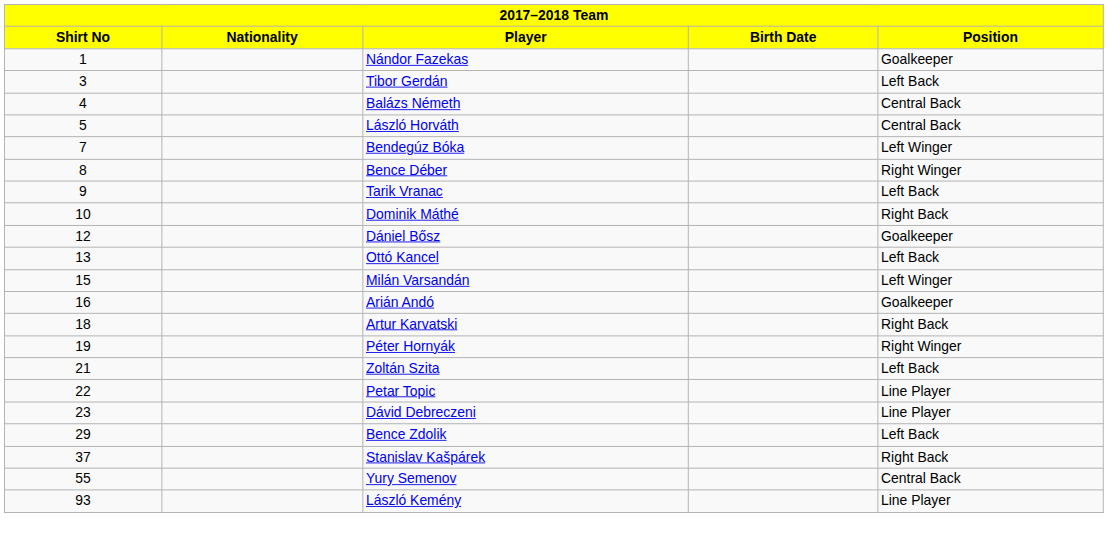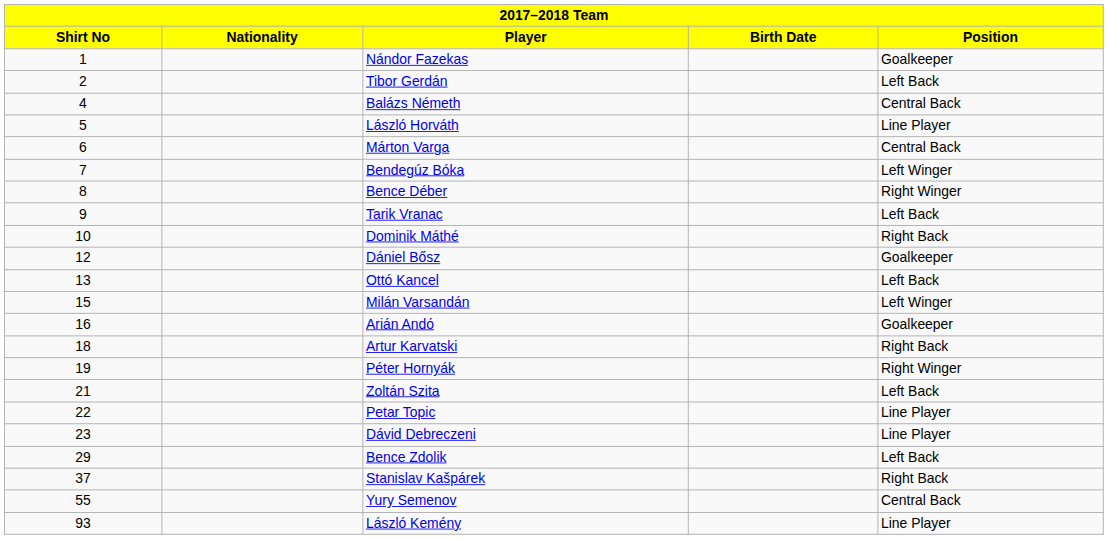Tibor Gerdán | Shirt No: 3 -> 2
László Horváth | Position: Central Back -> Line Player
+ row: 6 | Márton Varga | Central Back
